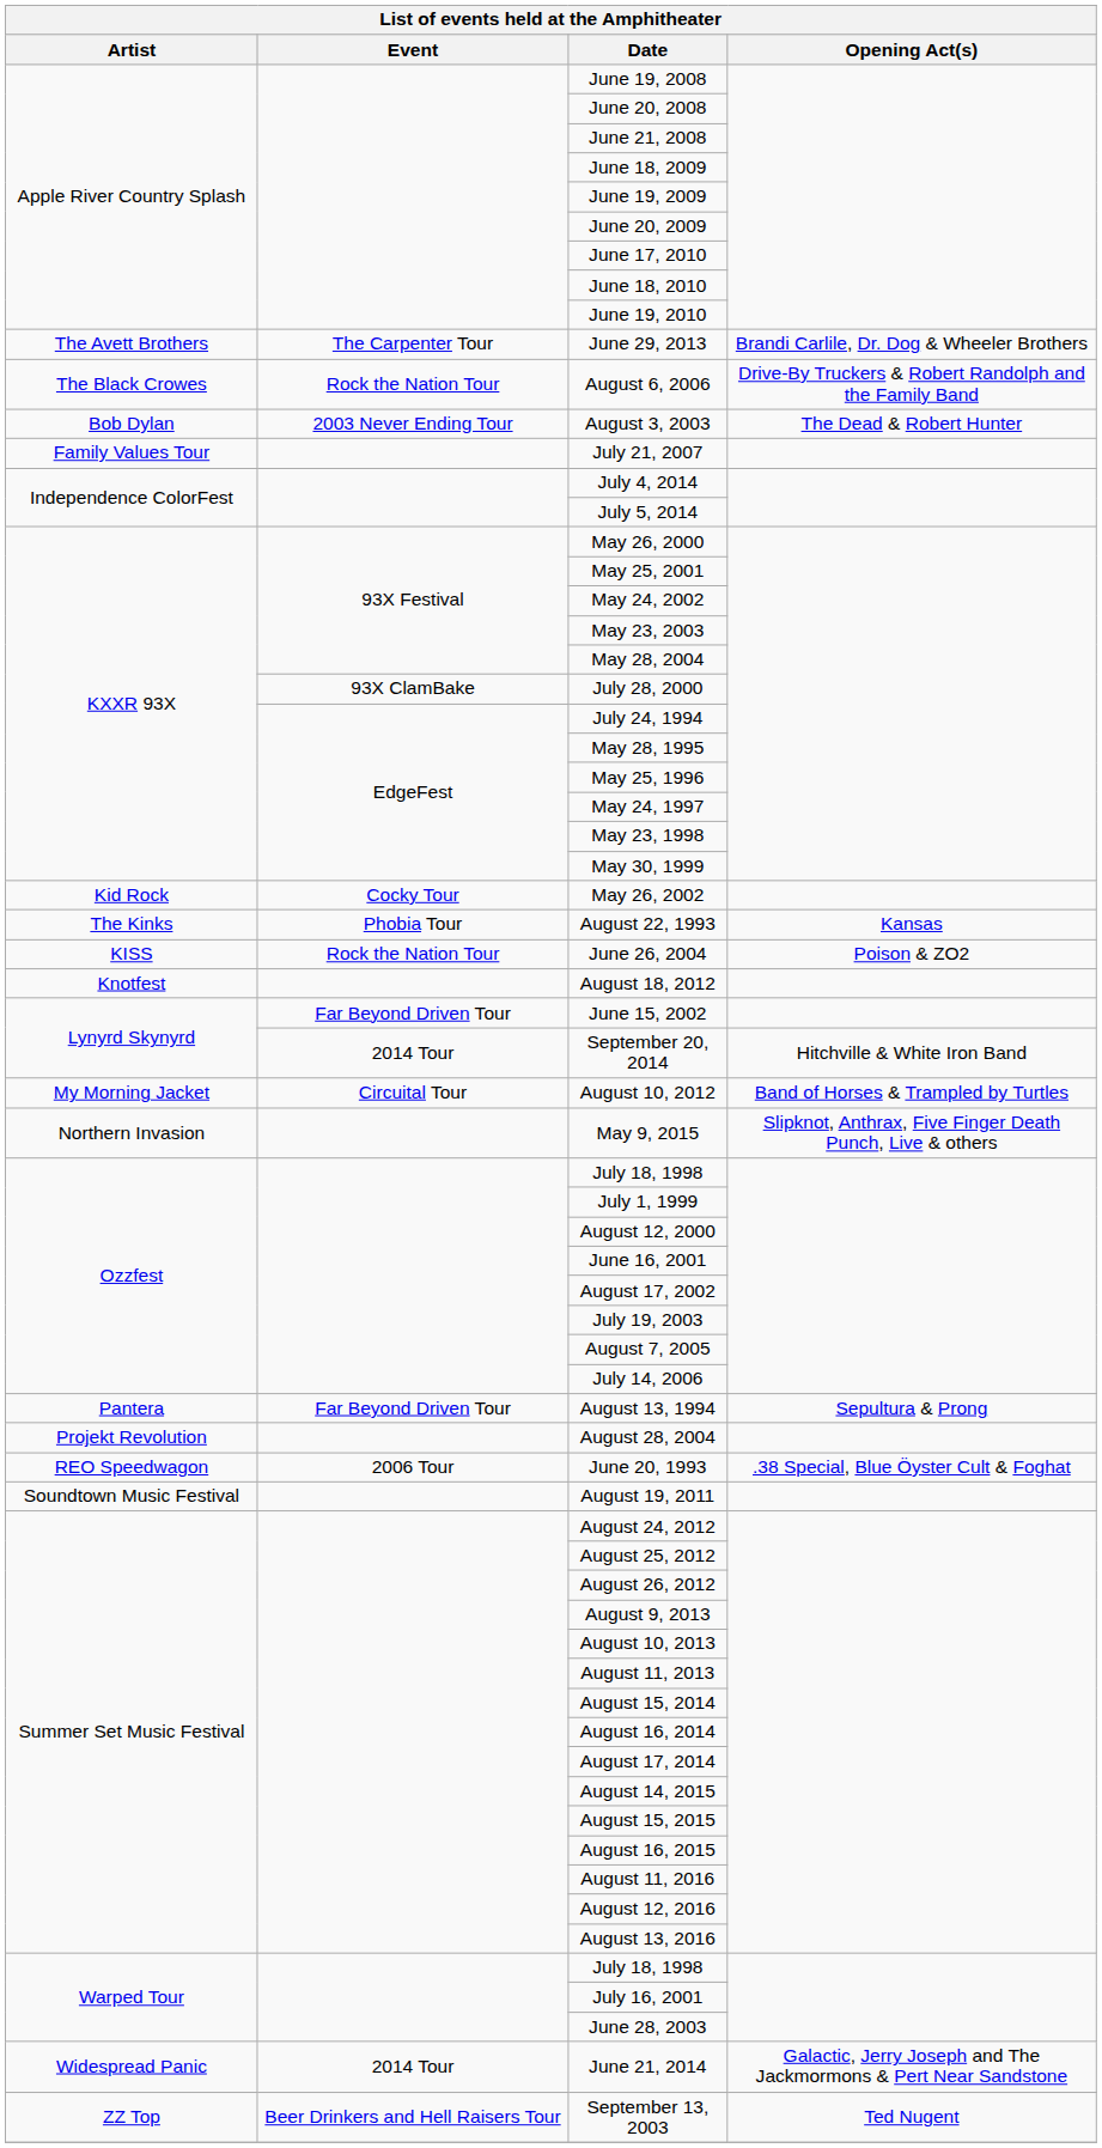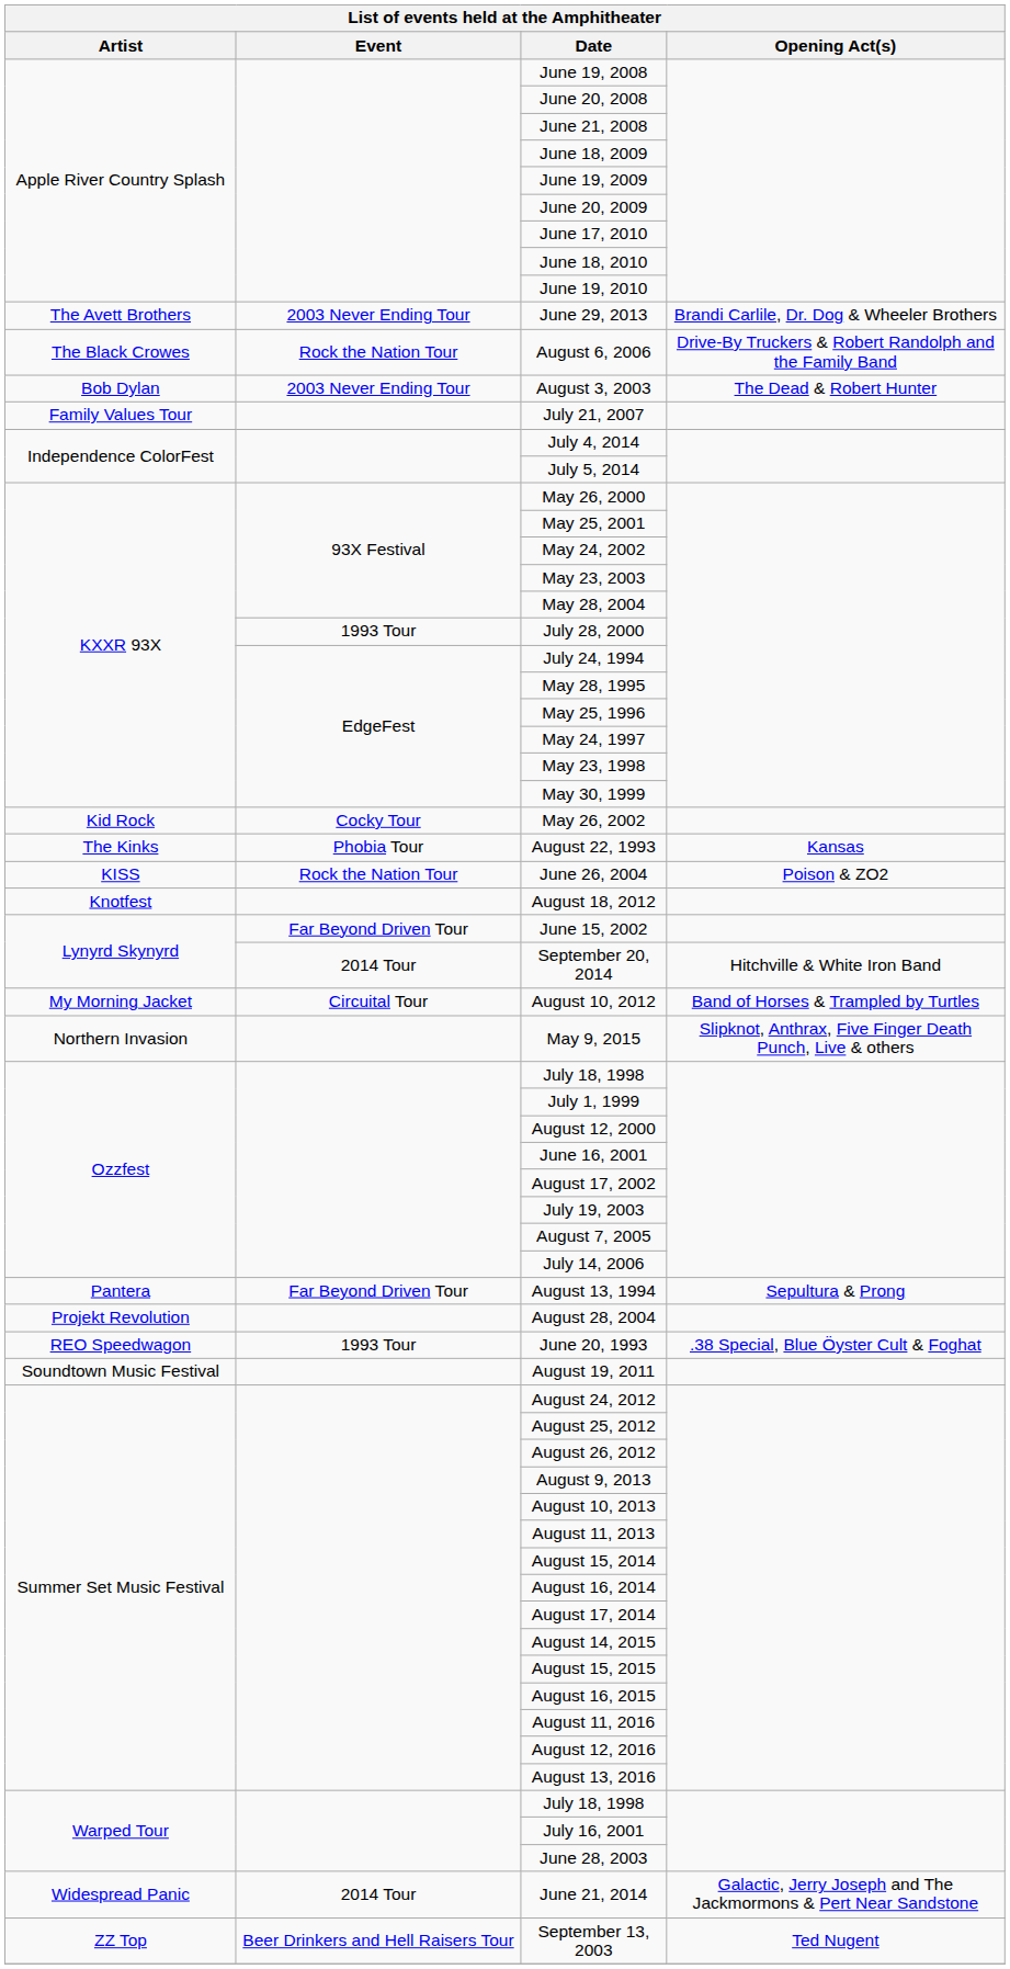June 29, 2013 | Event: The Carpenter Tour -> 2003 Never Ending Tour
July 28, 2000 | Event: 93X ClamBake -> 1993 Tour
June 20, 1993 | Event: 2006 Tour -> 1993 Tour
